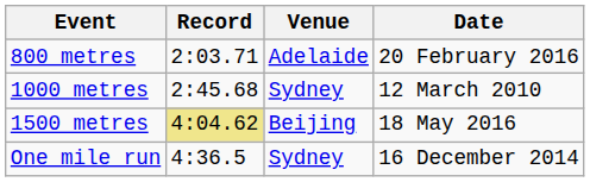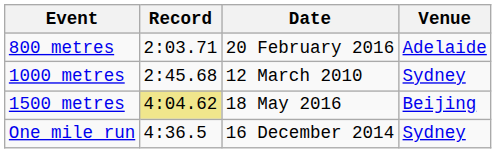columns swapped: Venue <-> Date
